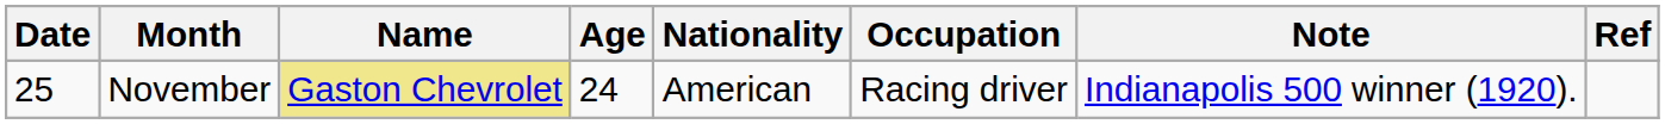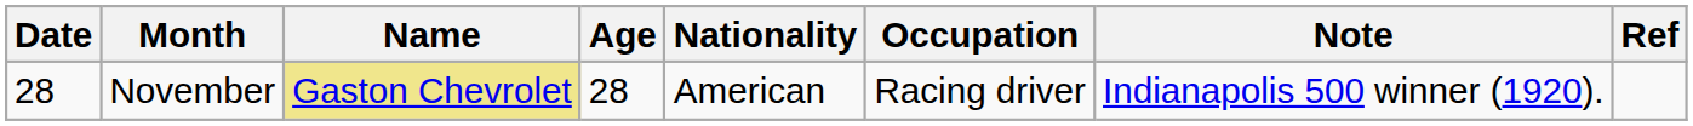November | Date: 25 -> 28
November | Age: 24 -> 28
